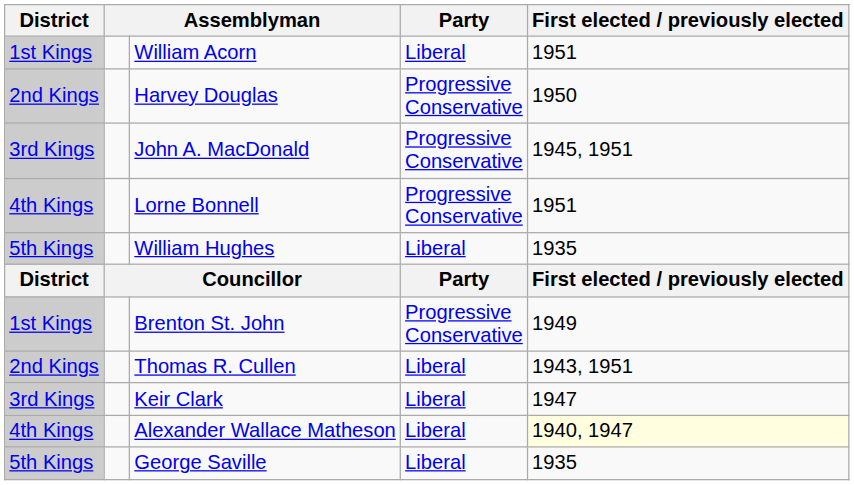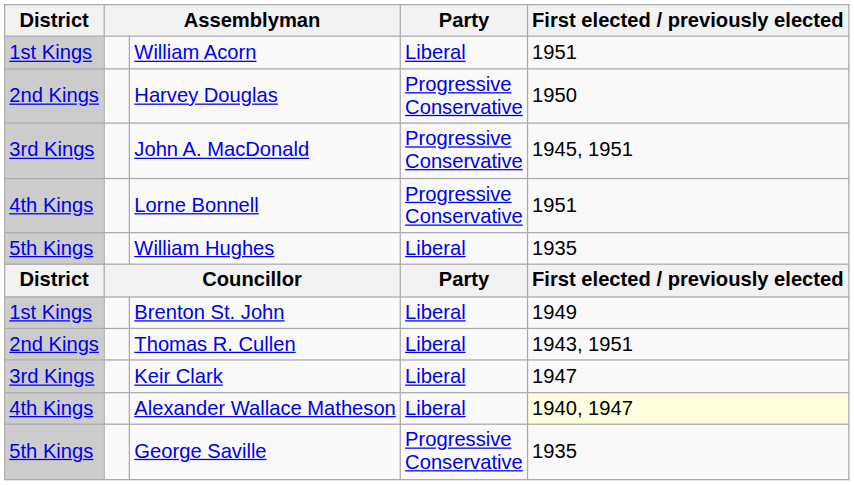Brenton St. John | Party: Progressive Conservative -> Liberal
George Saville | Party: Liberal -> Progressive Conservative
